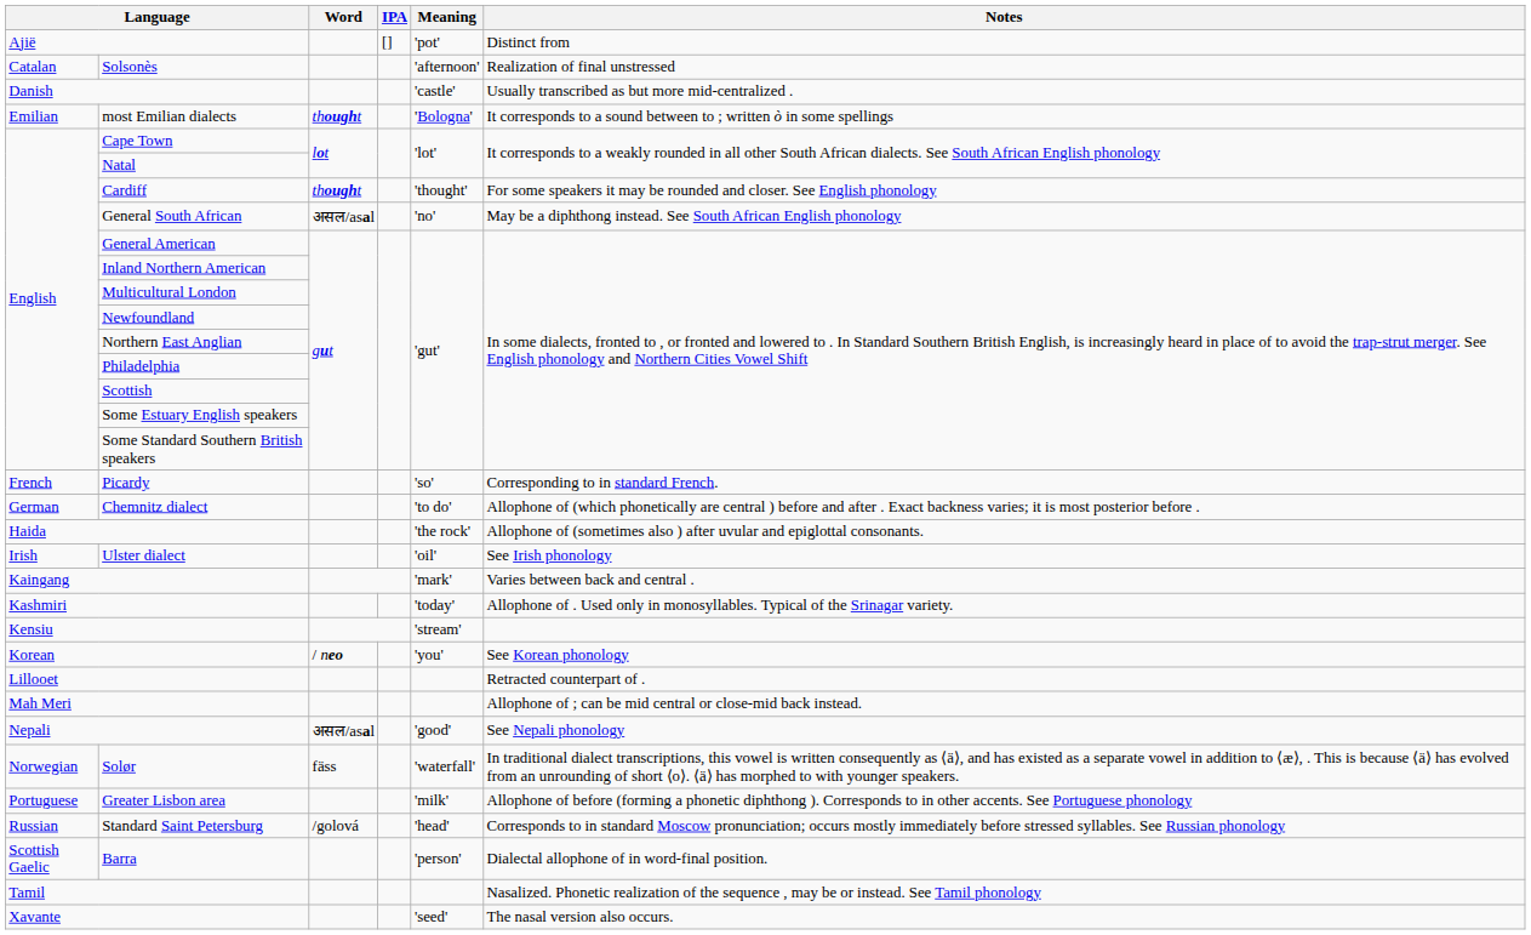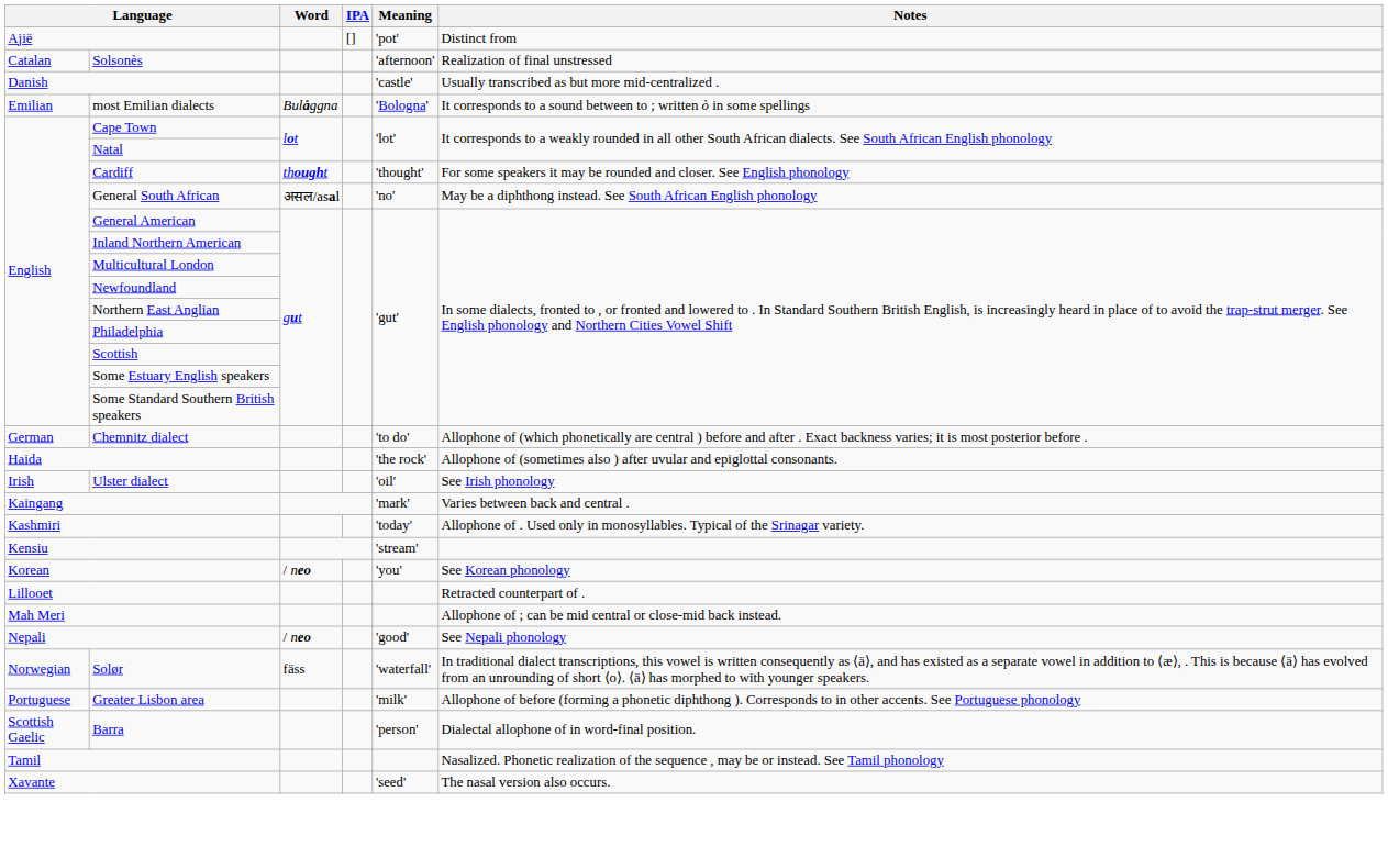most Emilian dialects | Word: thought -> Bulåggna
- row: French | Picardy | 'so' | Corresponding to in standard French.
Nepali | Word: असल/asal -> / neo
- row: Russian | Standard Saint Petersburg | /golová | 'head' | Corresponds to in standard Moscow pronunciation; occurs mostly immediately before stressed syllables. See Russian phonology
